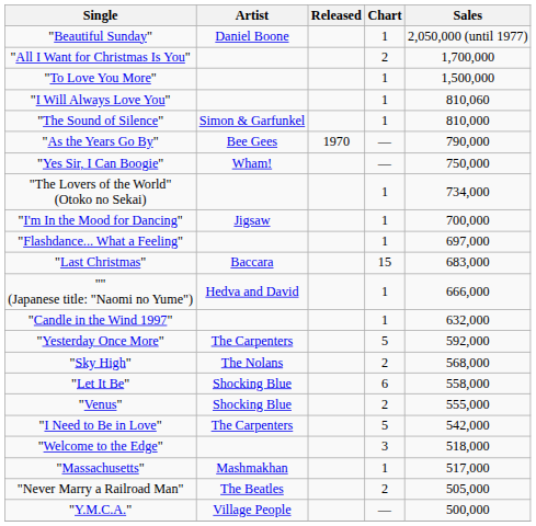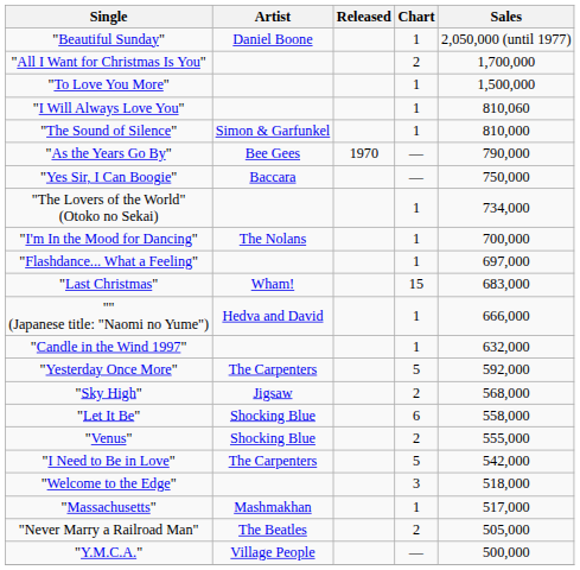"Yes Sir, I Can Boogie" | Artist: Wham! -> Baccara
"I'm In the Mood for Dancing" | Artist: Jigsaw -> The Nolans
"Last Christmas" | Artist: Baccara -> Wham!
"Sky High" | Artist: The Nolans -> Jigsaw
